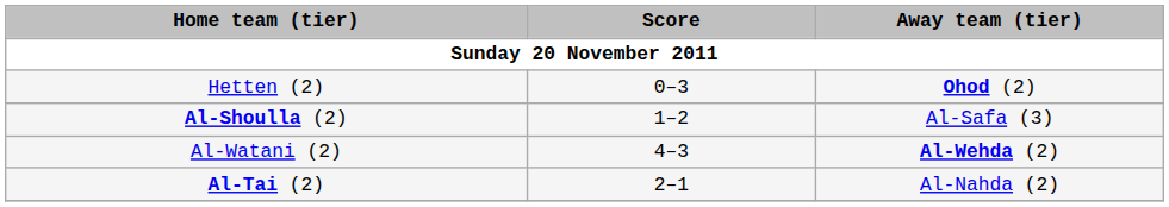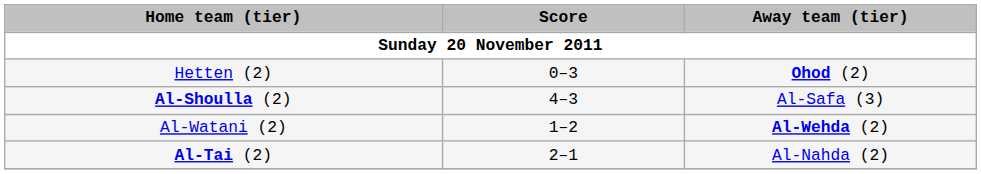Al-Shoulla (2) | Score: 1–2 -> 4–3
Al-Watani (2) | Score: 4–3 -> 1–2
